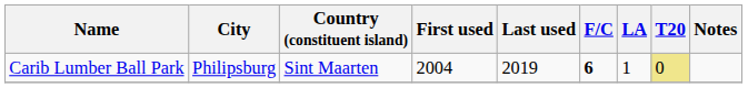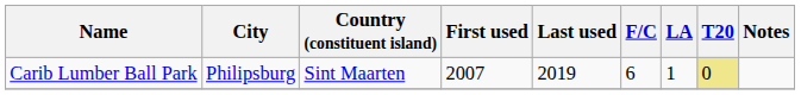Carib Lumber Ball Park | First used: 2004 -> 2007
Carib Lumber Ball Park | F/C: bold -> normal
